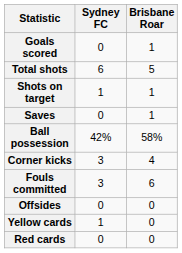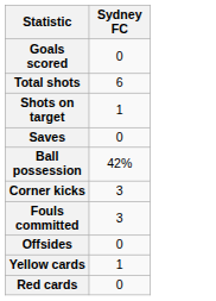- column: Brisbane Roar | 1 | 5 | 1 | 1 | 58% | 4 | 6 | 0 | 0 | 0
